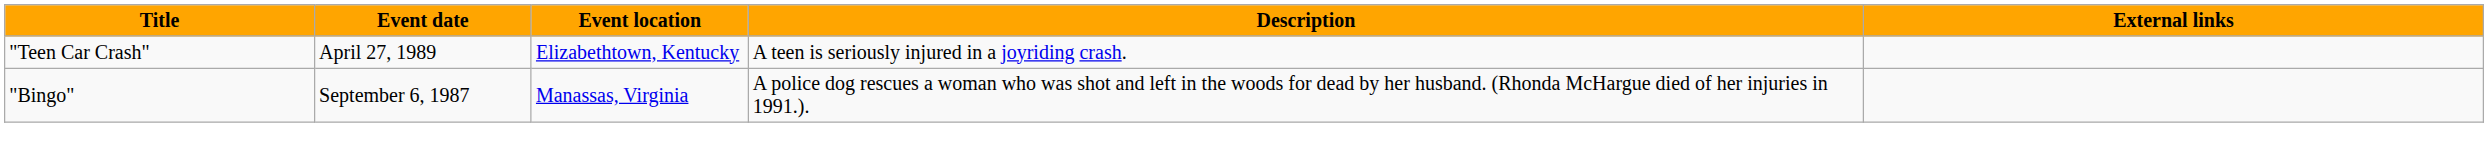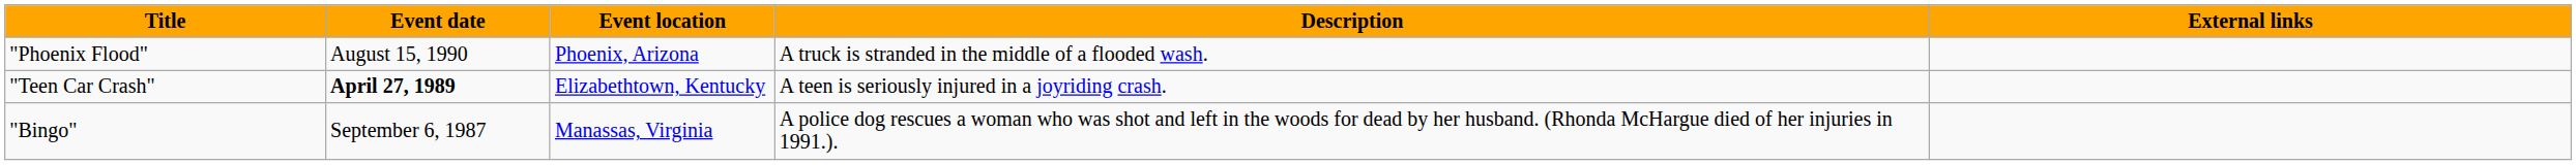+ row: "Phoenix Flood" | August 15, 1990 | Phoenix, Arizona | A truck is stranded in the middle of a flooded wash.
"Teen Car Crash" | Event date: normal -> bold
